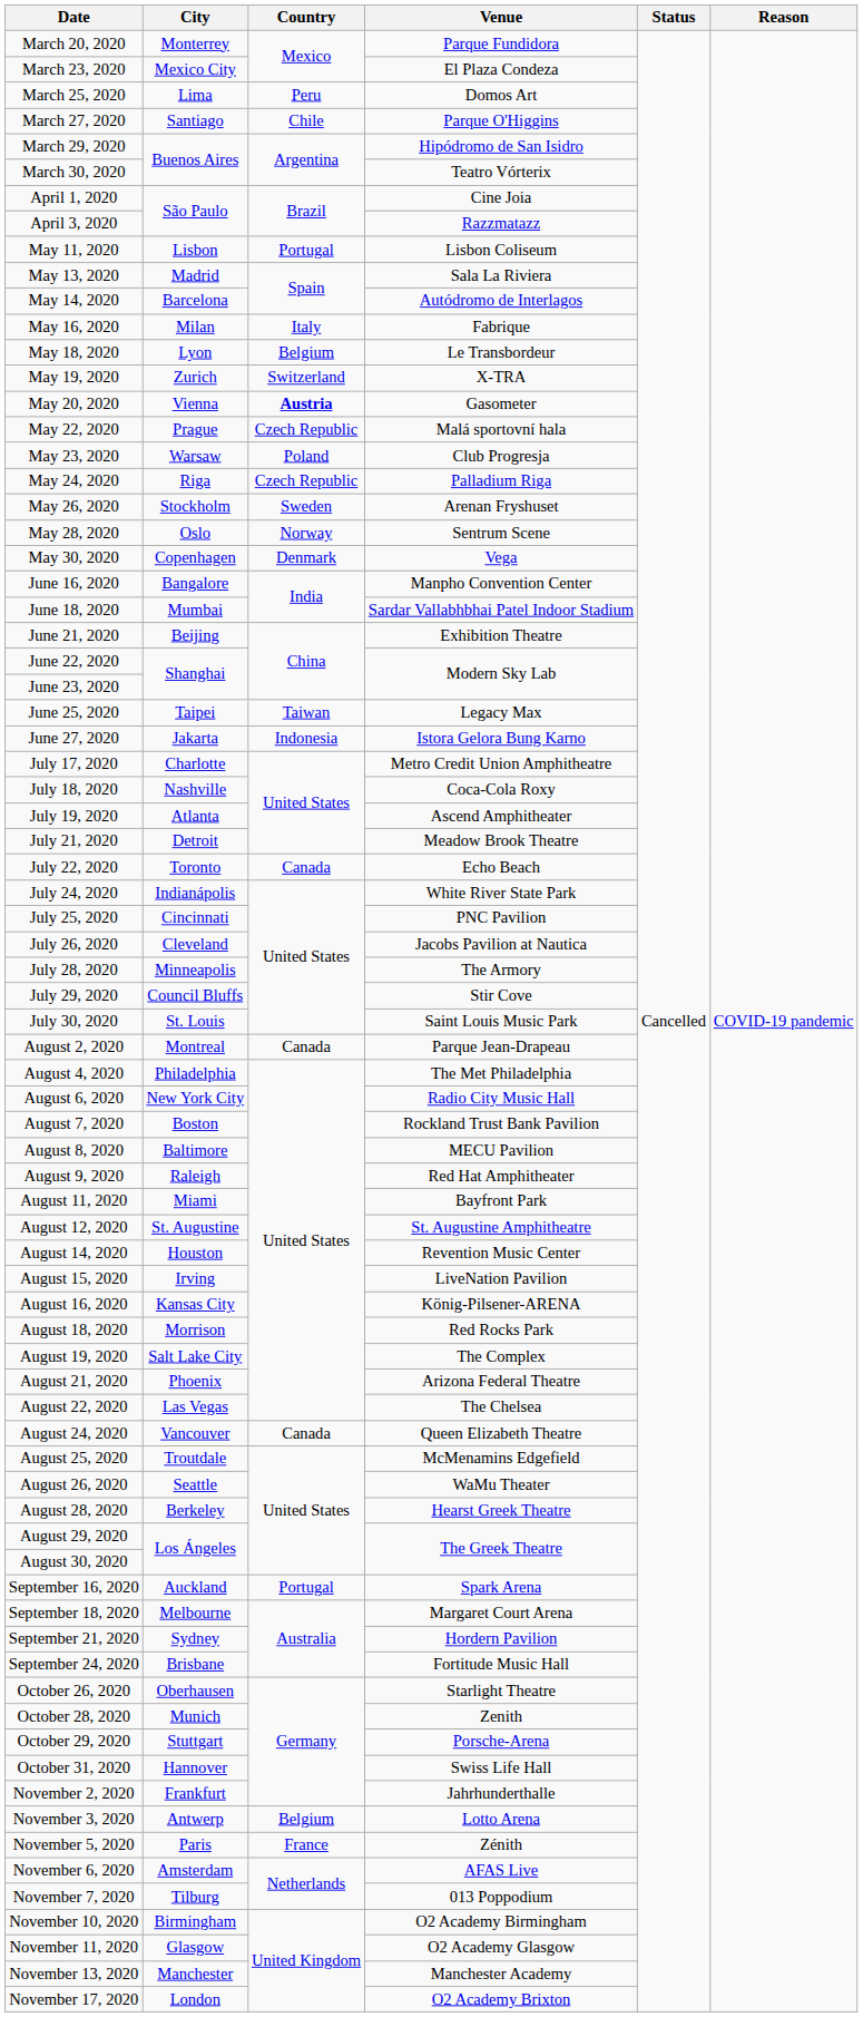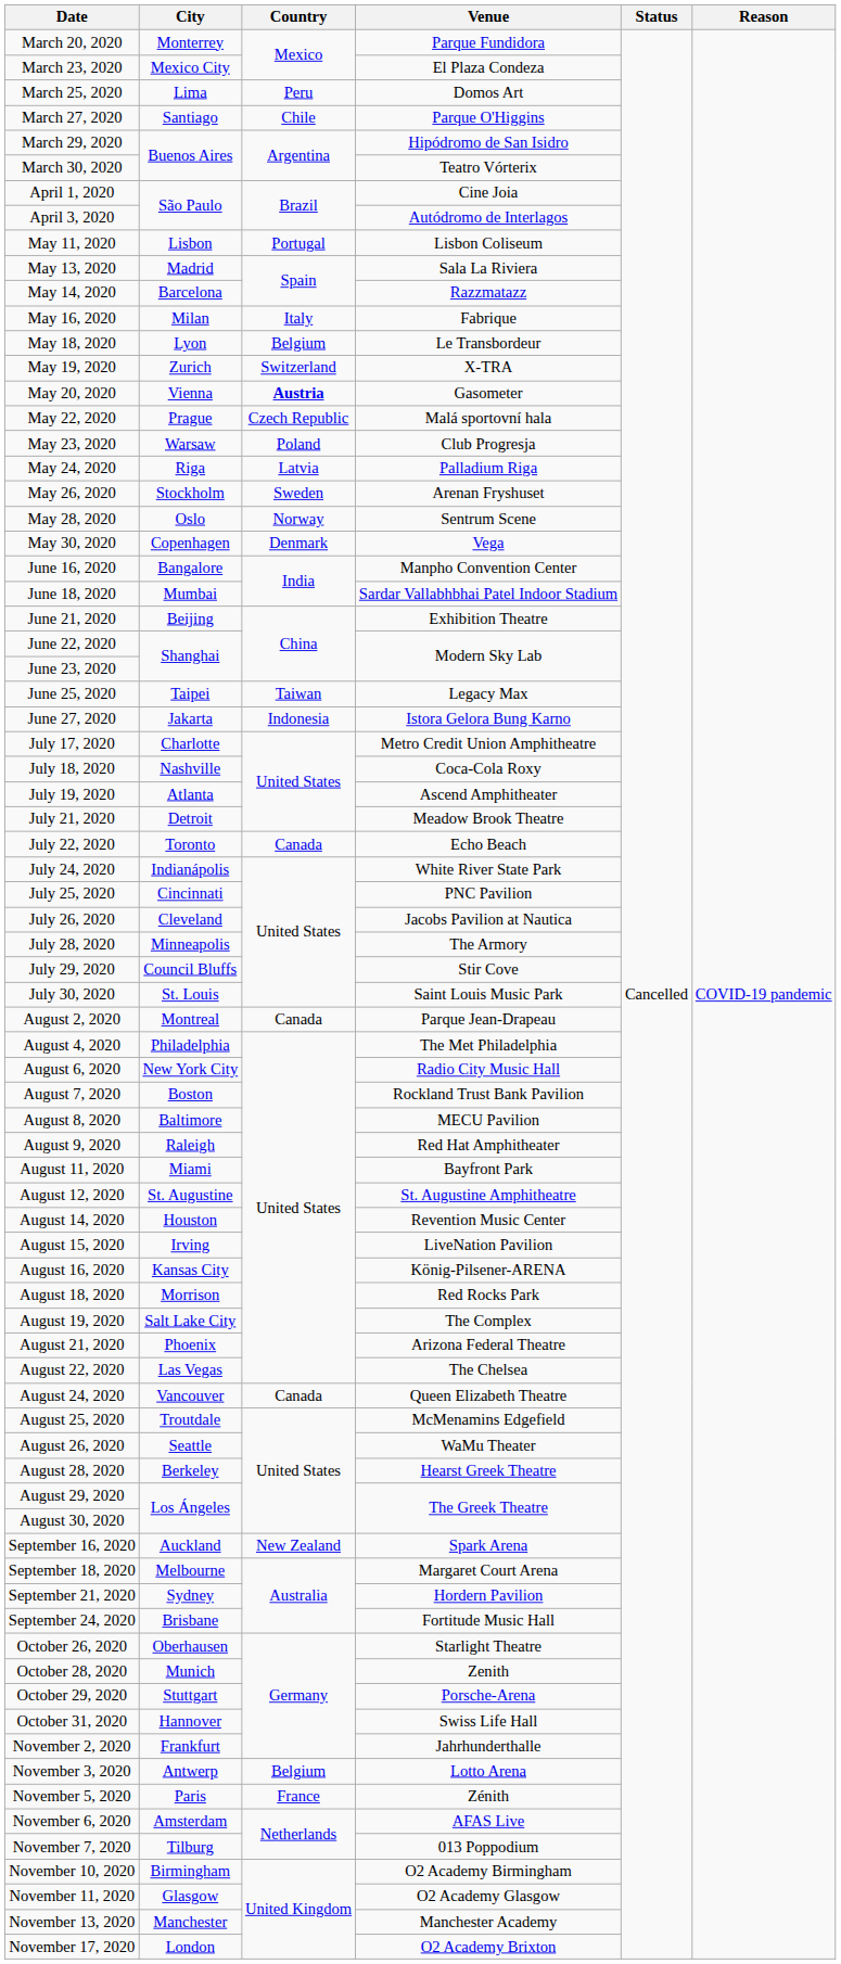April 3, 2020 | Venue: Razzmatazz -> Autódromo de Interlagos
May 14, 2020 | Venue: Autódromo de Interlagos -> Razzmatazz
May 24, 2020 | Country: Czech Republic -> Latvia
September 16, 2020 | Country: Portugal -> New Zealand
